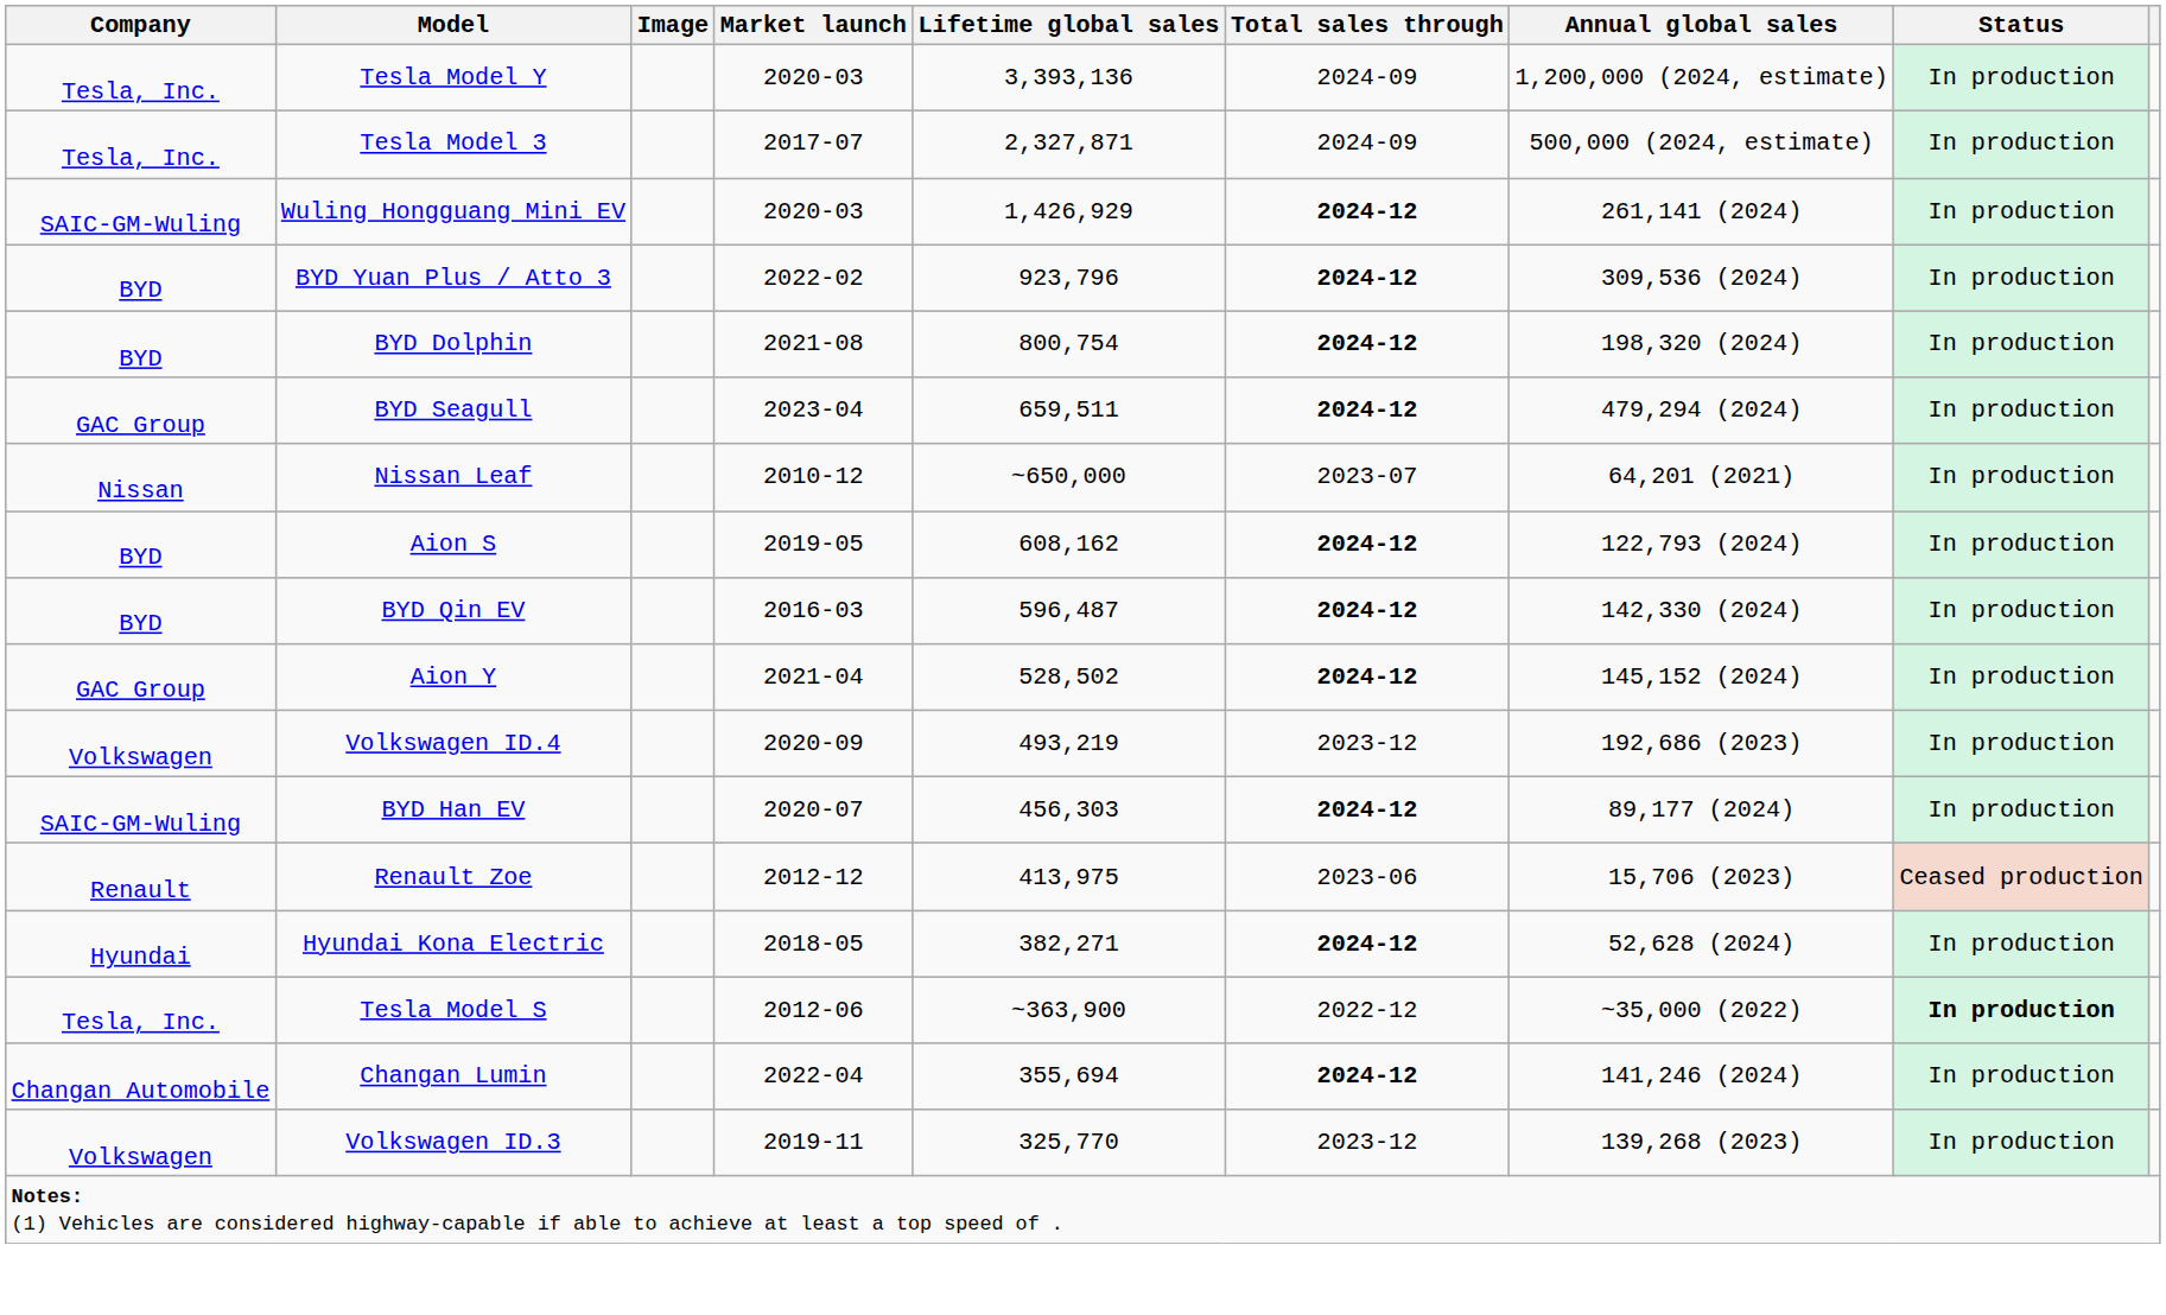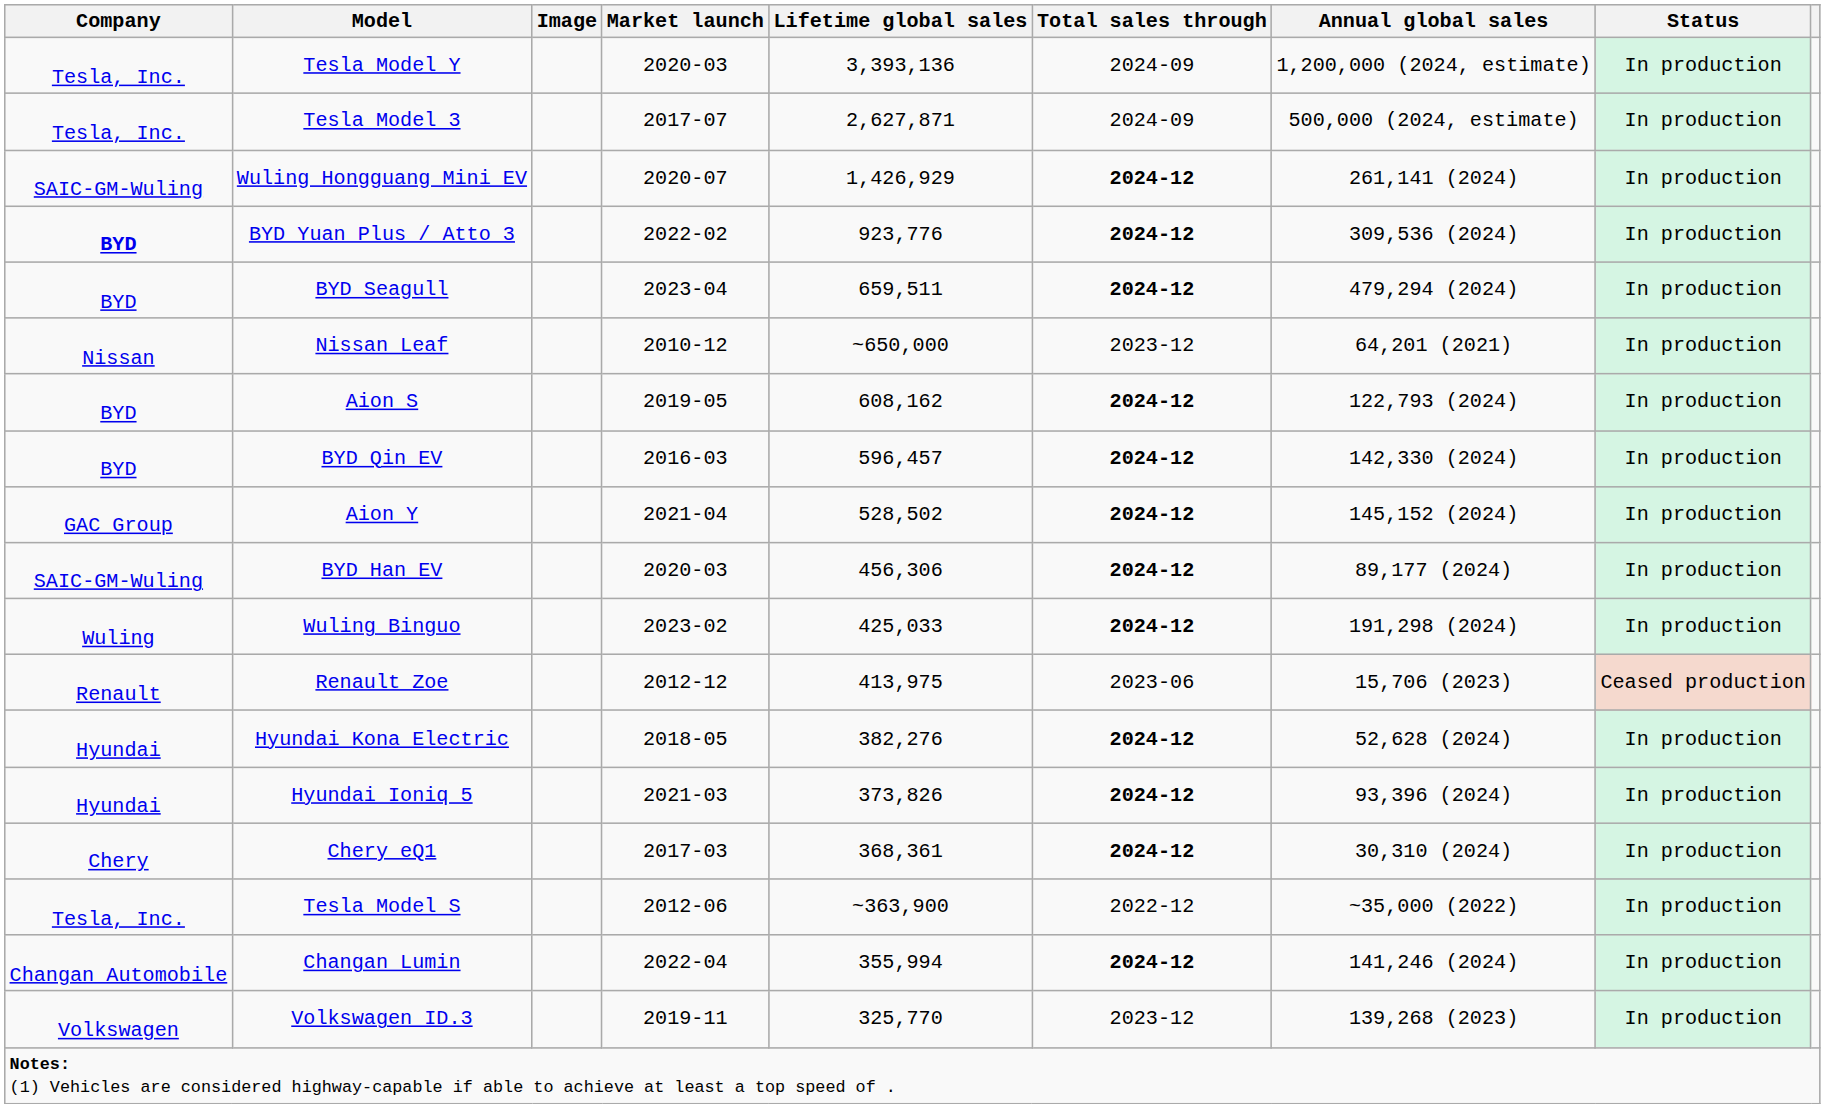Tesla Model 3 | Lifetime global sales: 2,327,871 -> 2,627,871
Wuling Hongguang Mini EV | Market launch: 2020-03 -> 2020-07
BYD Yuan Plus / Atto 3 | Company: normal -> bold
BYD Yuan Plus / Atto 3 | Lifetime global sales: 923,796 -> 923,776
- row: BYD | BYD Dolphin | 2021-08 | 800,754 | 2024-12 | 198,320 (2024) | In production
BYD Seagull | Company: GAC Group -> BYD
Nissan Leaf | Total sales through: 2023-07 -> 2023-12
BYD Qin EV | Lifetime global sales: 596,487 -> 596,457
- row: Volkswagen | Volkswagen ID.4 | 2020-09 | 493,219 | 2023-12 | 192,686 (2023) | In production
BYD Han EV | Market launch: 2020-07 -> 2020-03
BYD Han EV | Lifetime global sales: 456,303 -> 456,306
+ row: Wuling | Wuling Binguo | 2023-02 | 425,033 | 2024-12 | 191,298 (2024) | In production
Hyundai Kona Electric | Lifetime global sales: 382,271 -> 382,276
+ row: Hyundai | Hyundai Ioniq 5 | 2021-03 | 373,826 | 2024-12 | 93,396 (2024) | In production
+ row: Chery | Chery eQ1 | 2017-03 | 368,361 | 2024-12 | 30,310 (2024) | In production
Tesla Model S | Status: bold -> normal
Changan Lumin | Lifetime global sales: 355,694 -> 355,994
